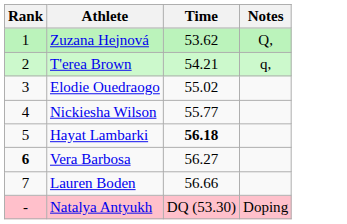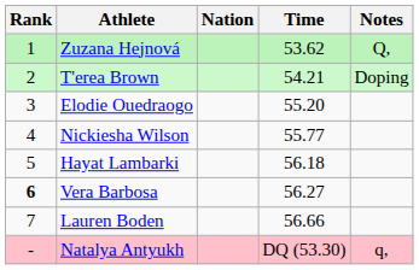+ column: Nation
T'erea Brown | Notes: q, -> Doping
Elodie Ouedraogo | Time: 55.02 -> 55.20
Hayat Lambarki | Time: bold -> normal
Natalya Antyukh | Notes: Doping -> q,
